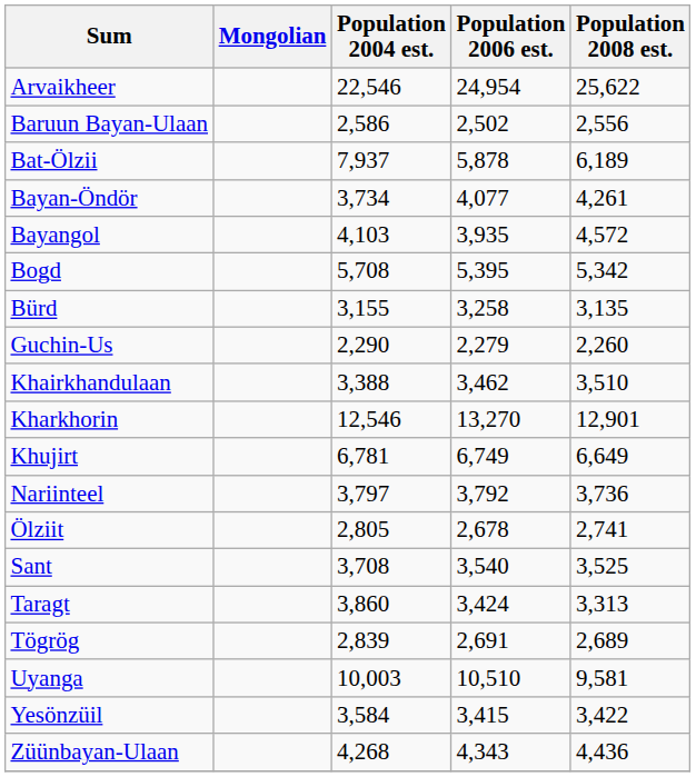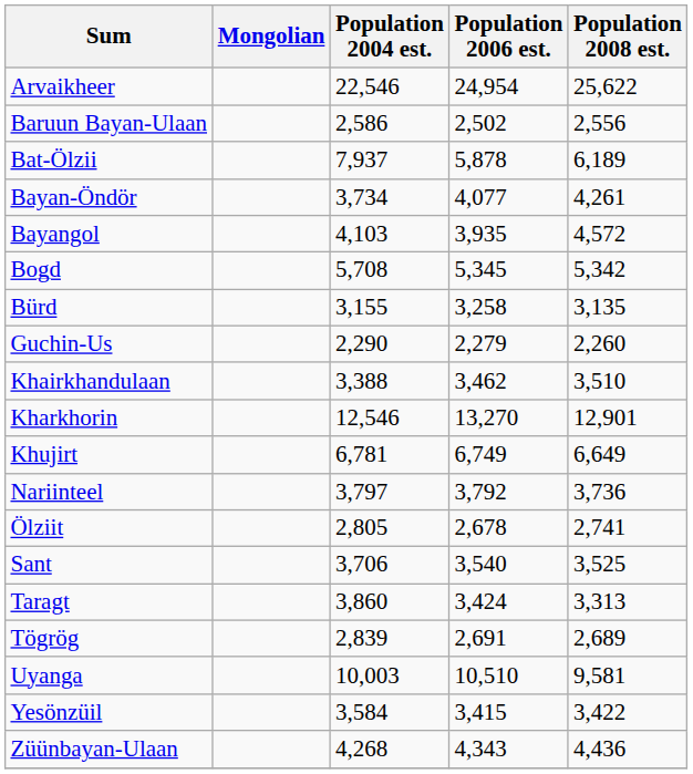Bogd | Population 2006 est.: 5,395 -> 5,345
Sant | Population 2004 est.: 3,708 -> 3,706
